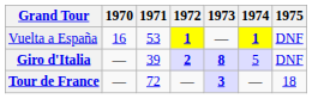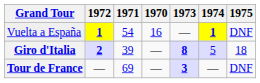columns swapped: 1970 <-> 1972
Vuelta a España | 1971: 53 -> 54
Giro d'Italia | 1975: DNF -> 18
Tour de France | 1971: 72 -> 69
Tour de France | 1975: 18 -> DNF
